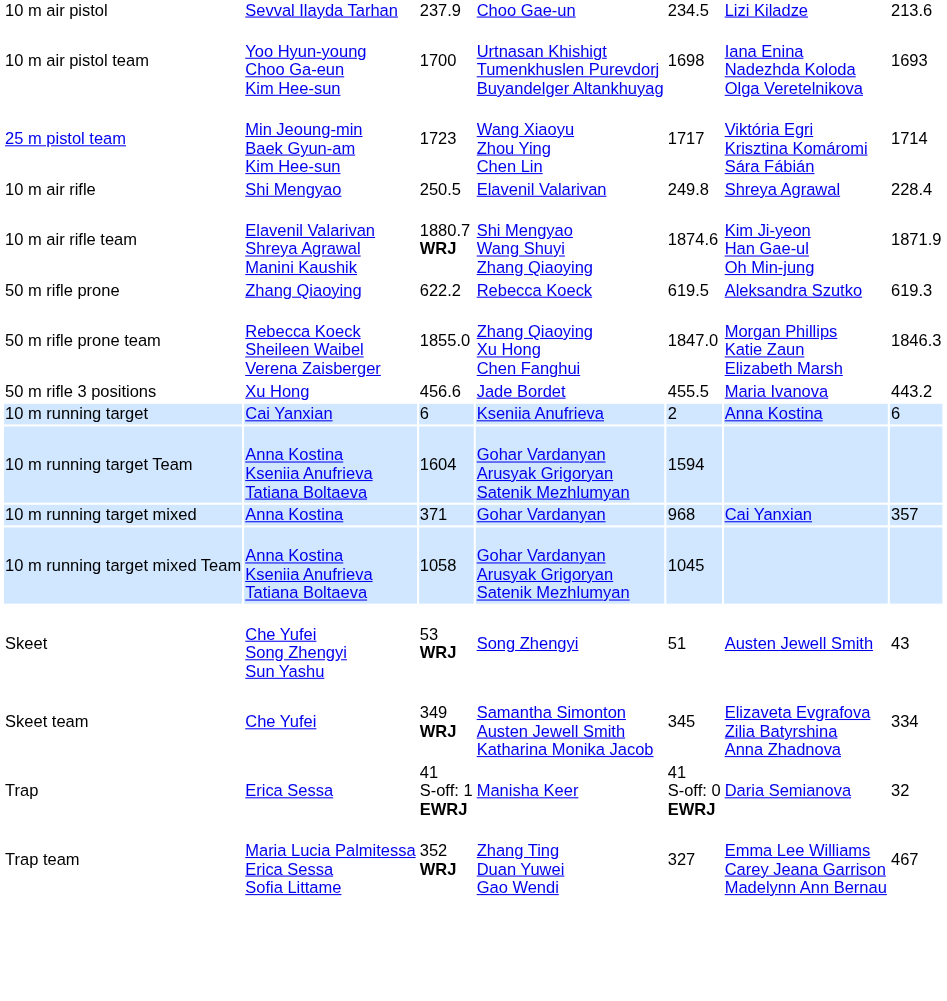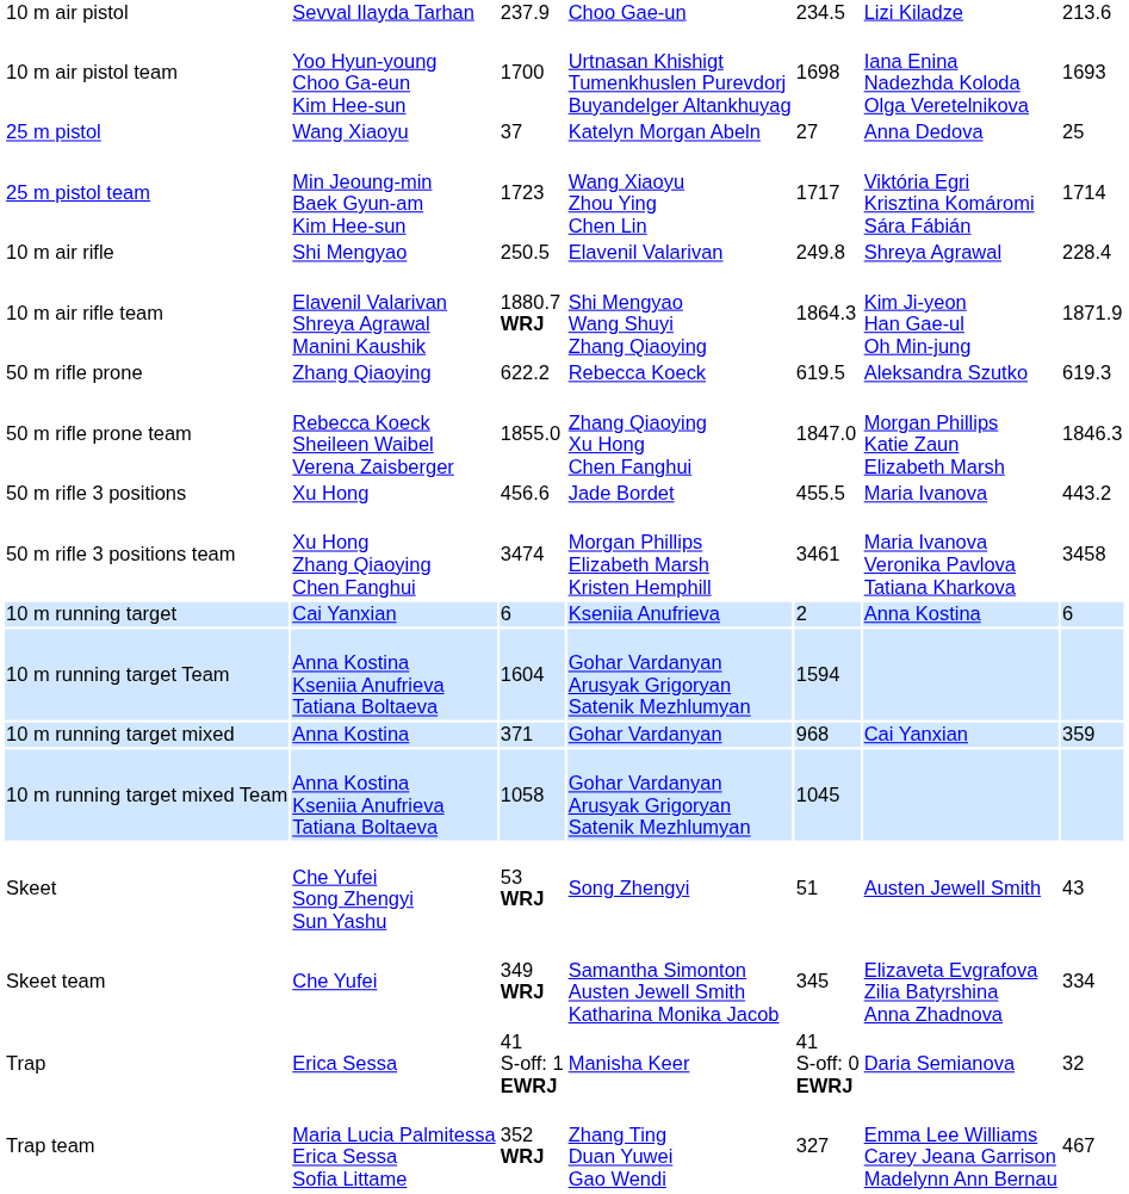+ row: 25 m pistol | Wang Xiaoyu | 37 | Katelyn Morgan Abeln | 27 | Anna Dedova | 25
10 m air rifle team | column 5: 1874.6 -> 1864.3
+ row: 50 m rifle 3 positions team | Xu Hong Zhang Qiaoying Chen Fanghui | 3474 | Morgan Phillips Elizabeth Marsh Kristen Hemphill | 3461 | Maria Ivanova Veronika Pavlova Tatiana Kharkova | 3458
10 m running target mixed | column 7: 357 -> 359
